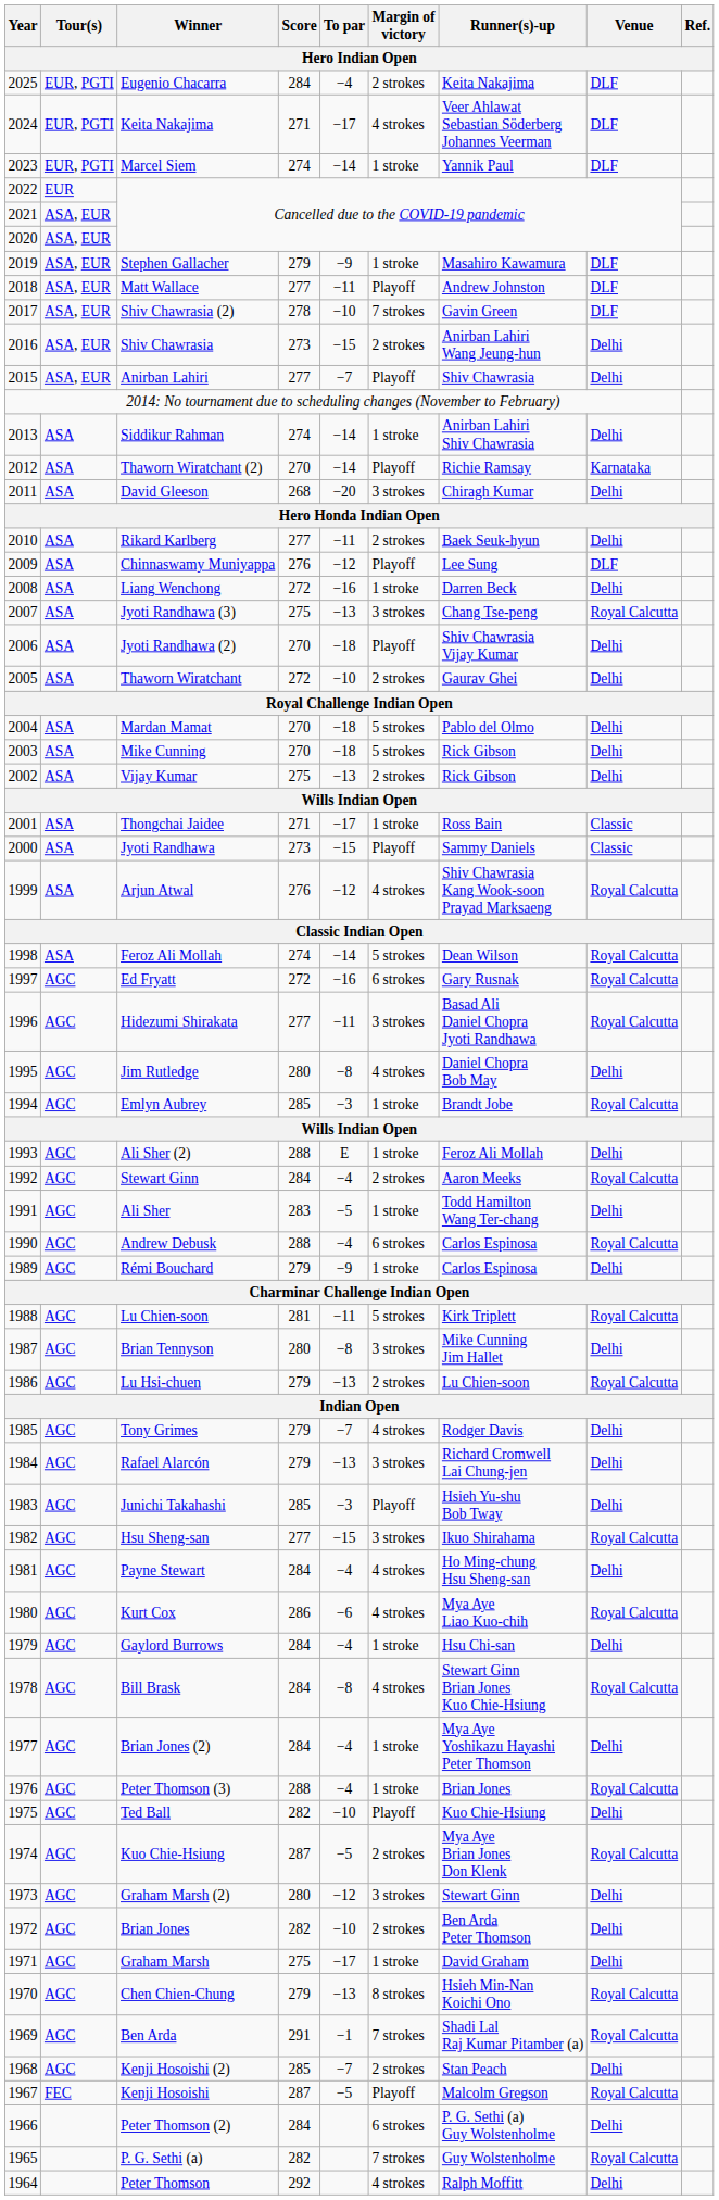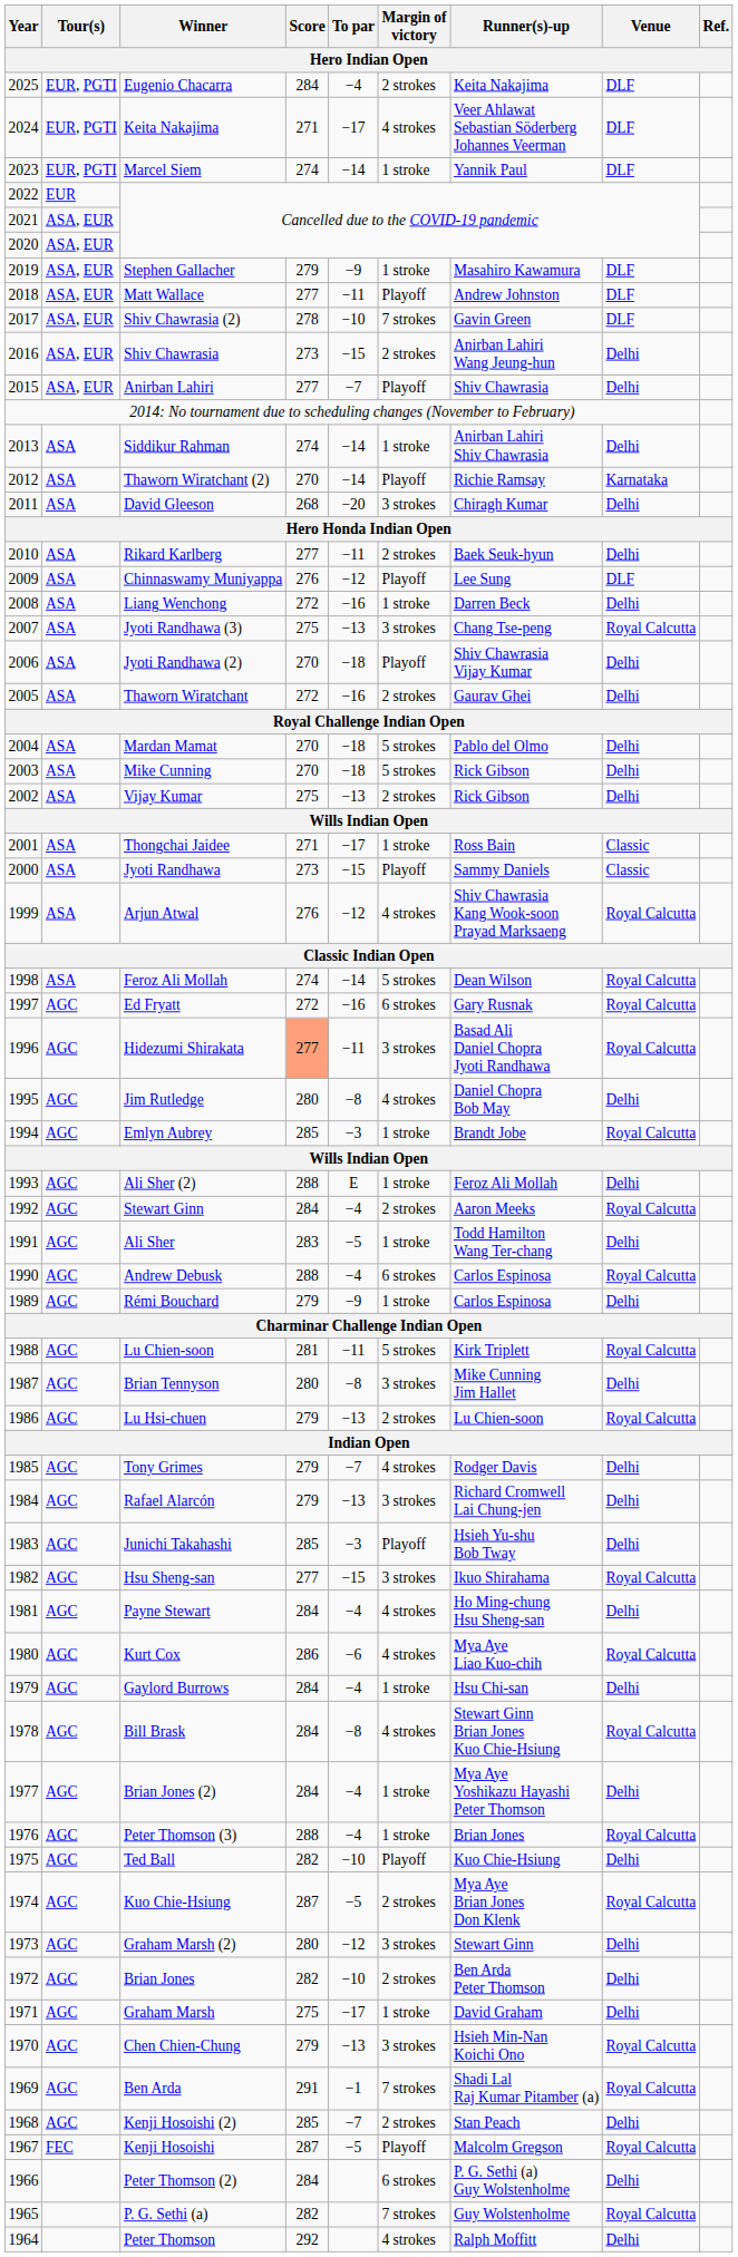Thaworn Wiratchant | To par: −10 -> −16
Hidezumi Shirakata | Score: no background -> lightsalmon background
Chen Chien-Chung | Margin of victory: 8 strokes -> 3 strokes
